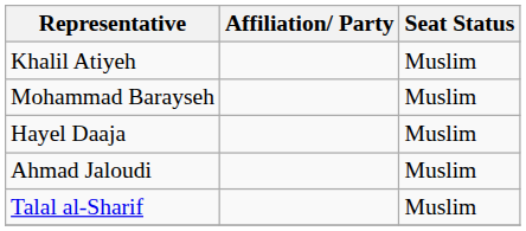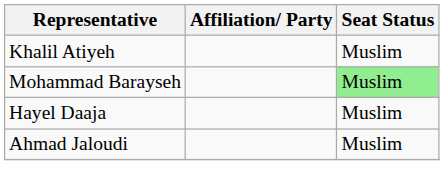Mohammad Barayseh | Seat Status: no background -> lightgreen background
- row: Talal al-Sharif | Muslim
